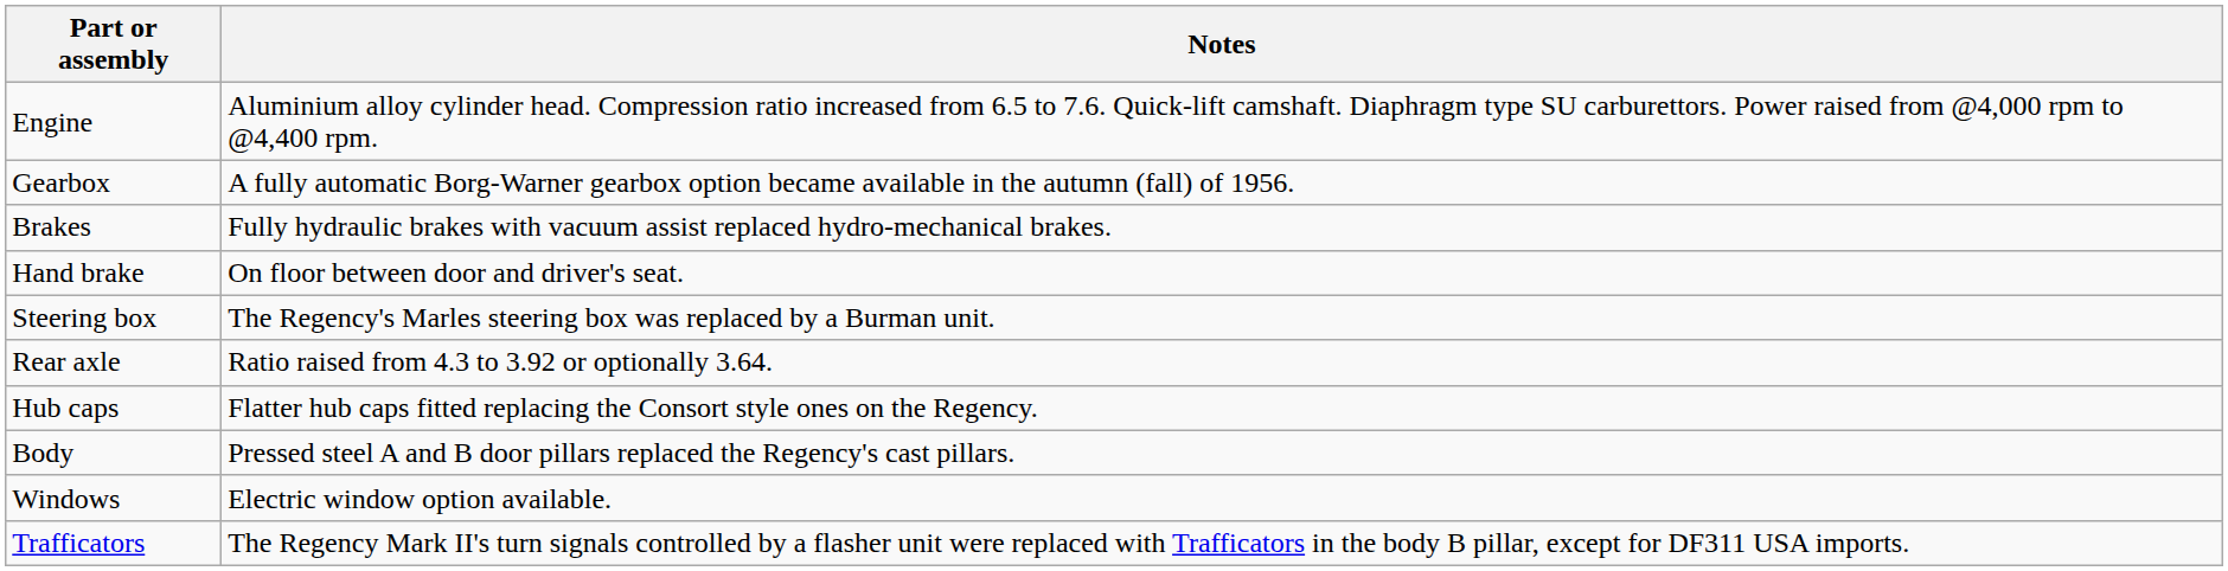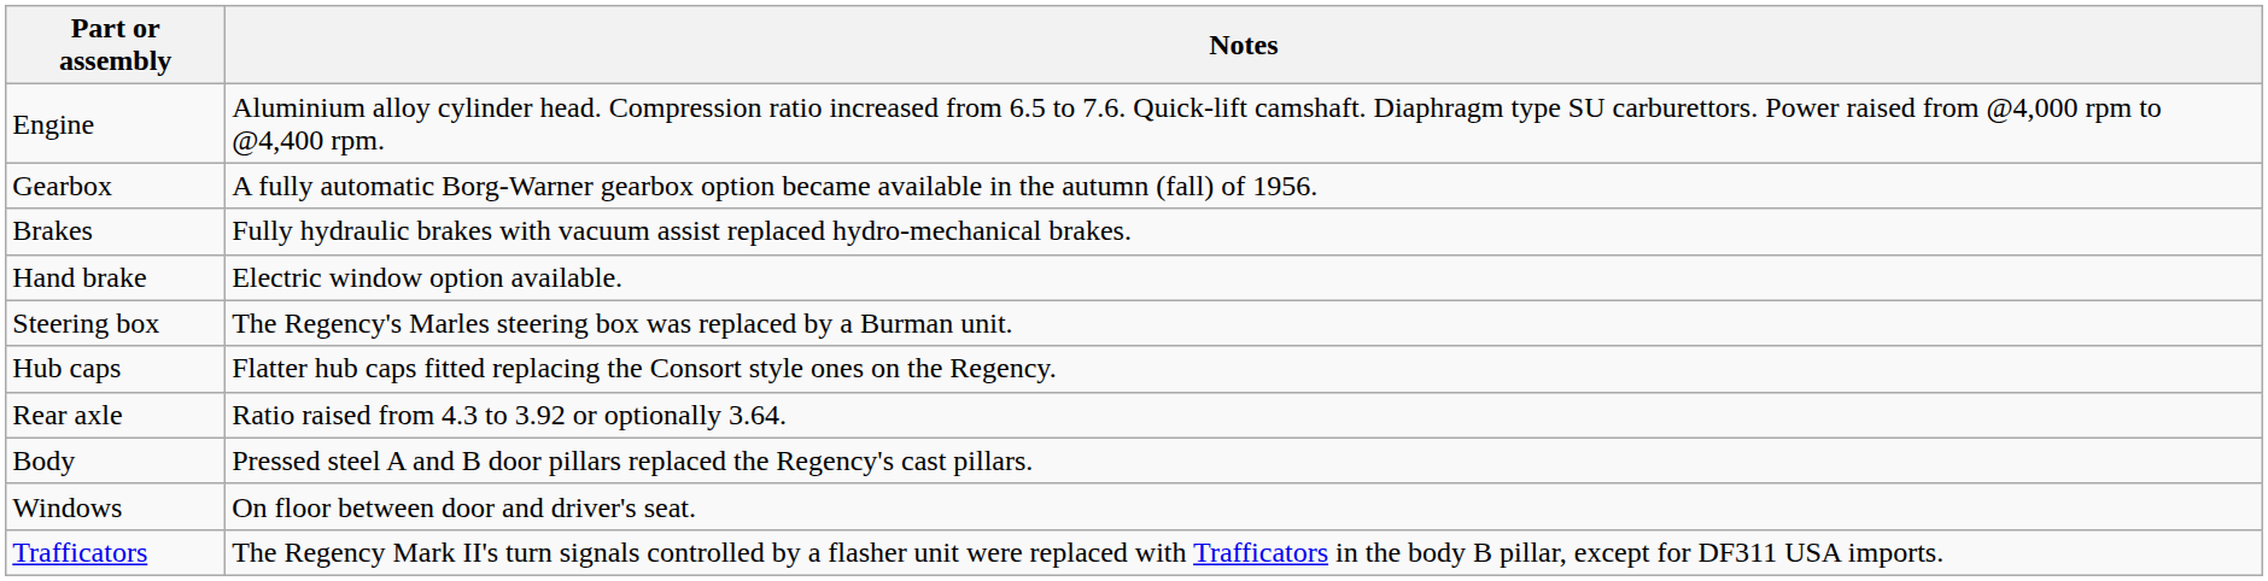Hand brake | Notes: On floor between door and driver's seat. -> Electric window option available.
rows swapped: Rear axle <-> Hub caps
Windows | Notes: Electric window option available. -> On floor between door and driver's seat.
